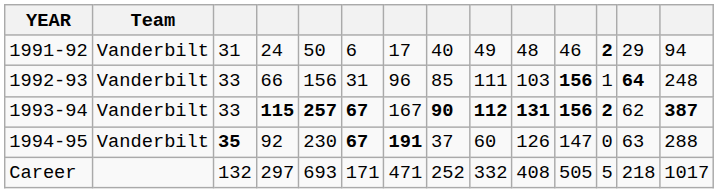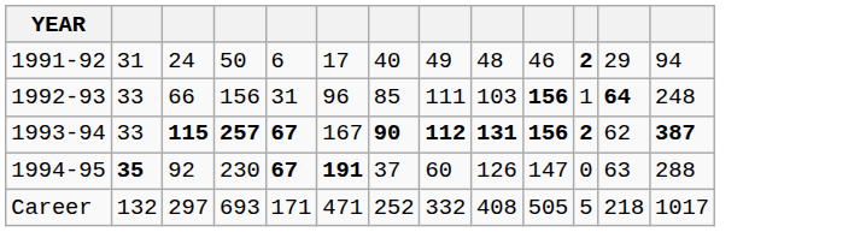- column: Team | Vanderbilt | Vanderbilt | Vanderbilt | Vanderbilt
